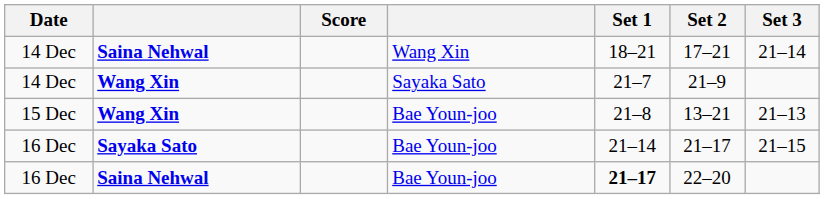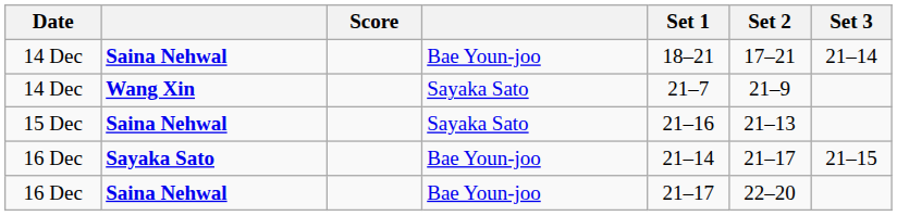14 Dec / Saina Nehwal | column 4: Wang Xin -> Bae Youn-joo
- row: 15 Dec | Wang Xin | Bae Youn-joo | 21–8 | 13–21 | 21–13
+ row: 15 Dec | Saina Nehwal | Sayaka Sato | 21–16 | 21–13
16 Dec / Saina Nehwal | Set 1: bold -> normal
